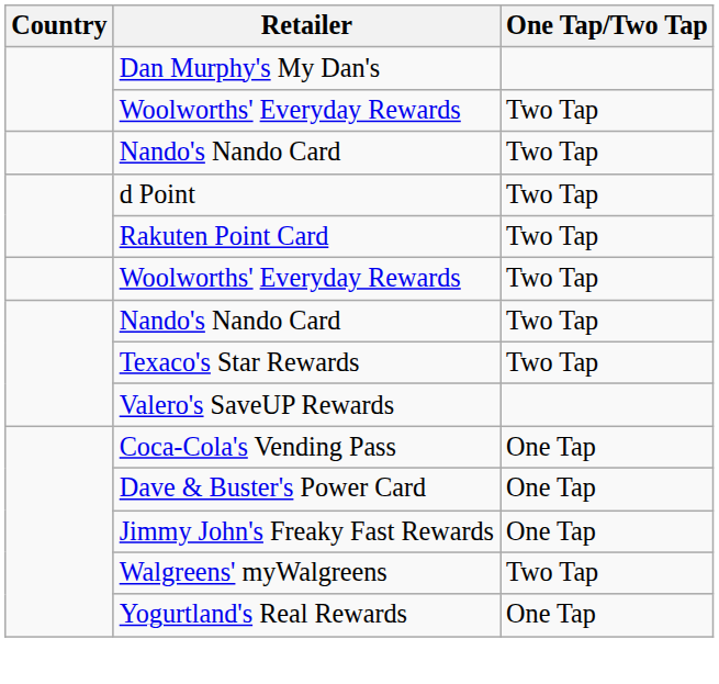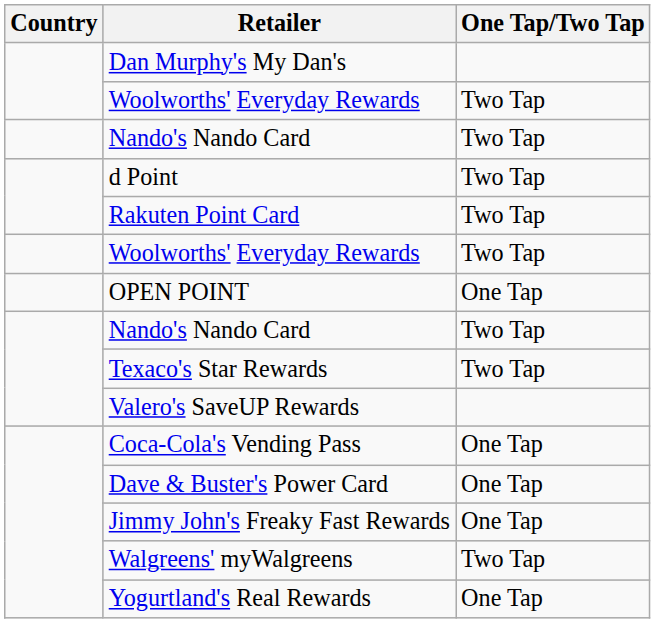+ row: OPEN POINT | One Tap
